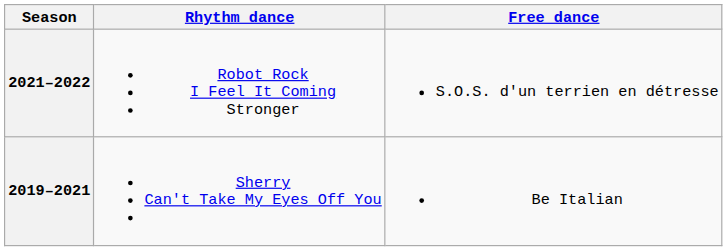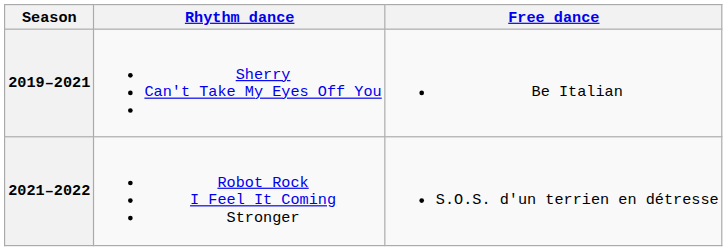rows swapped: 2021–2022 <-> 2019–2021
